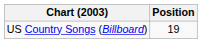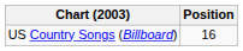US Country Songs (Billboard) | Position: 19 -> 16
